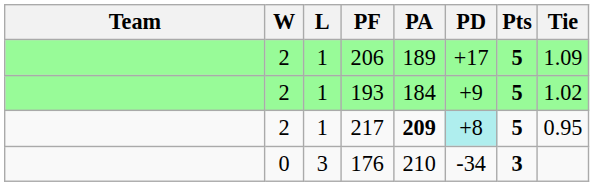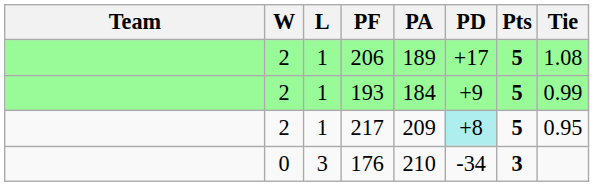206 | Tie: 1.09 -> 1.08
193 | Tie: 1.02 -> 0.99
217 | PA: bold -> normal
